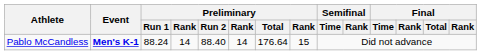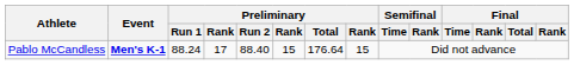Pablo McCandless | column 4: 14 -> 17
Pablo McCandless | column 6: 14 -> 15
